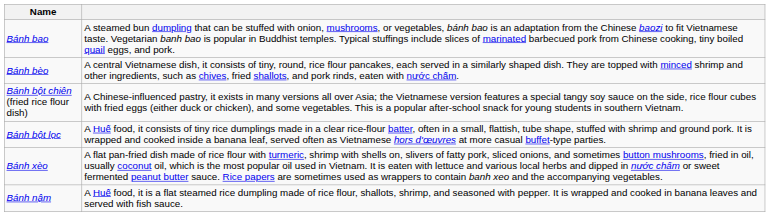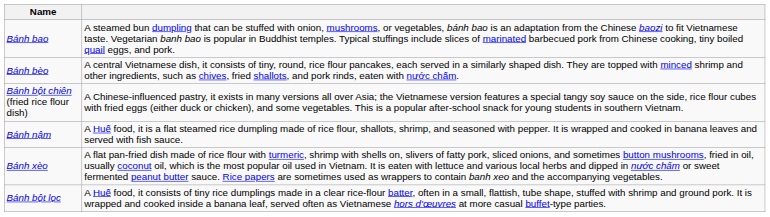rows swapped: Bánh bột lọc <-> Bánh nậm
